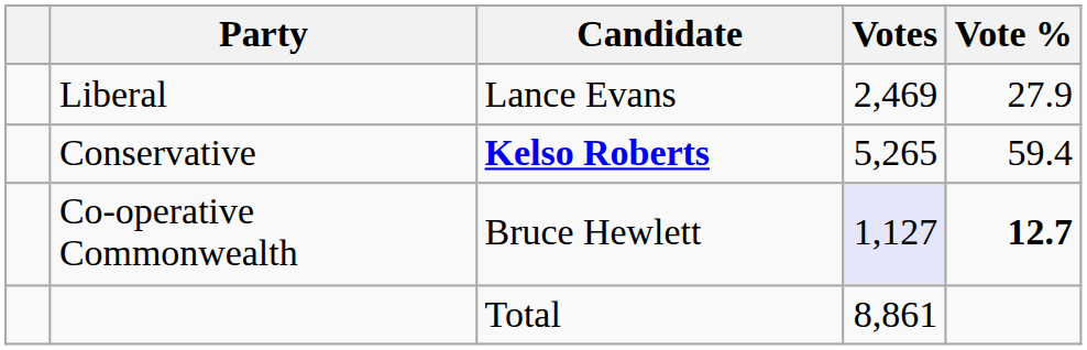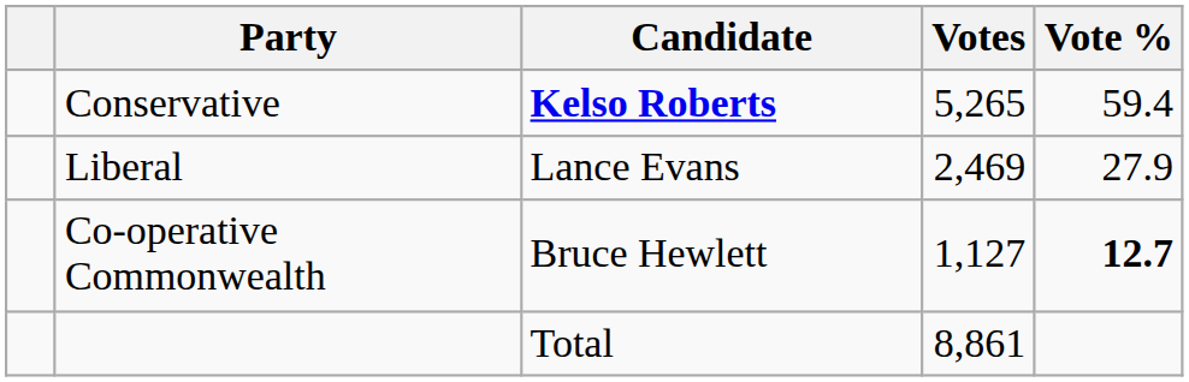rows swapped: Conservative <-> Liberal
Co-operative Commonwealth | Votes: lavender background -> no background
